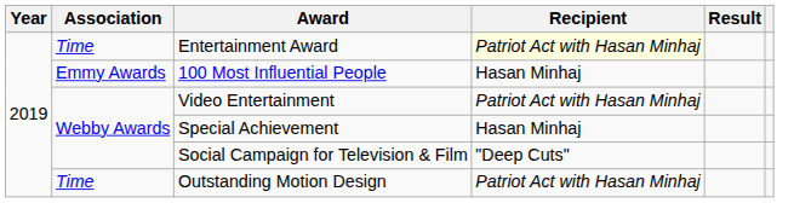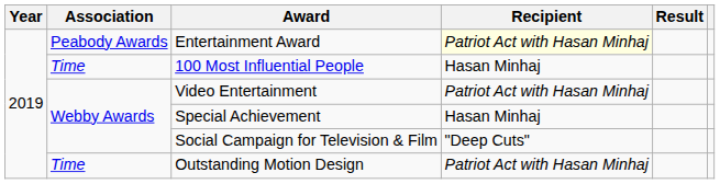Entertainment Award | Association: Time -> Peabody Awards
100 Most Influential People | Association: Emmy Awards -> Time
